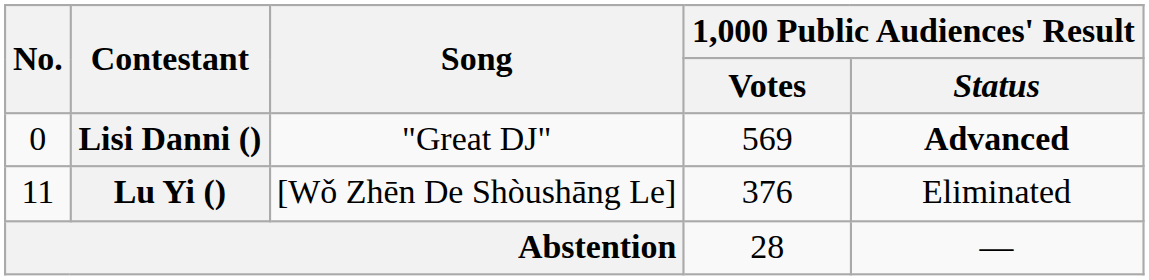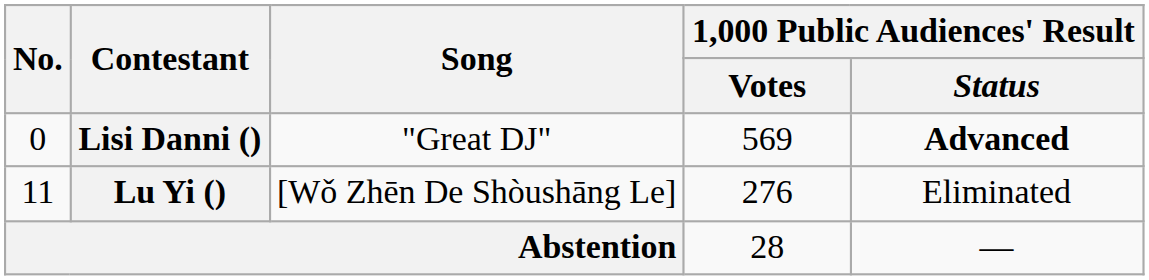Lu Yi () | 1,000 Public Audiences' Result / Votes: 376 -> 276
